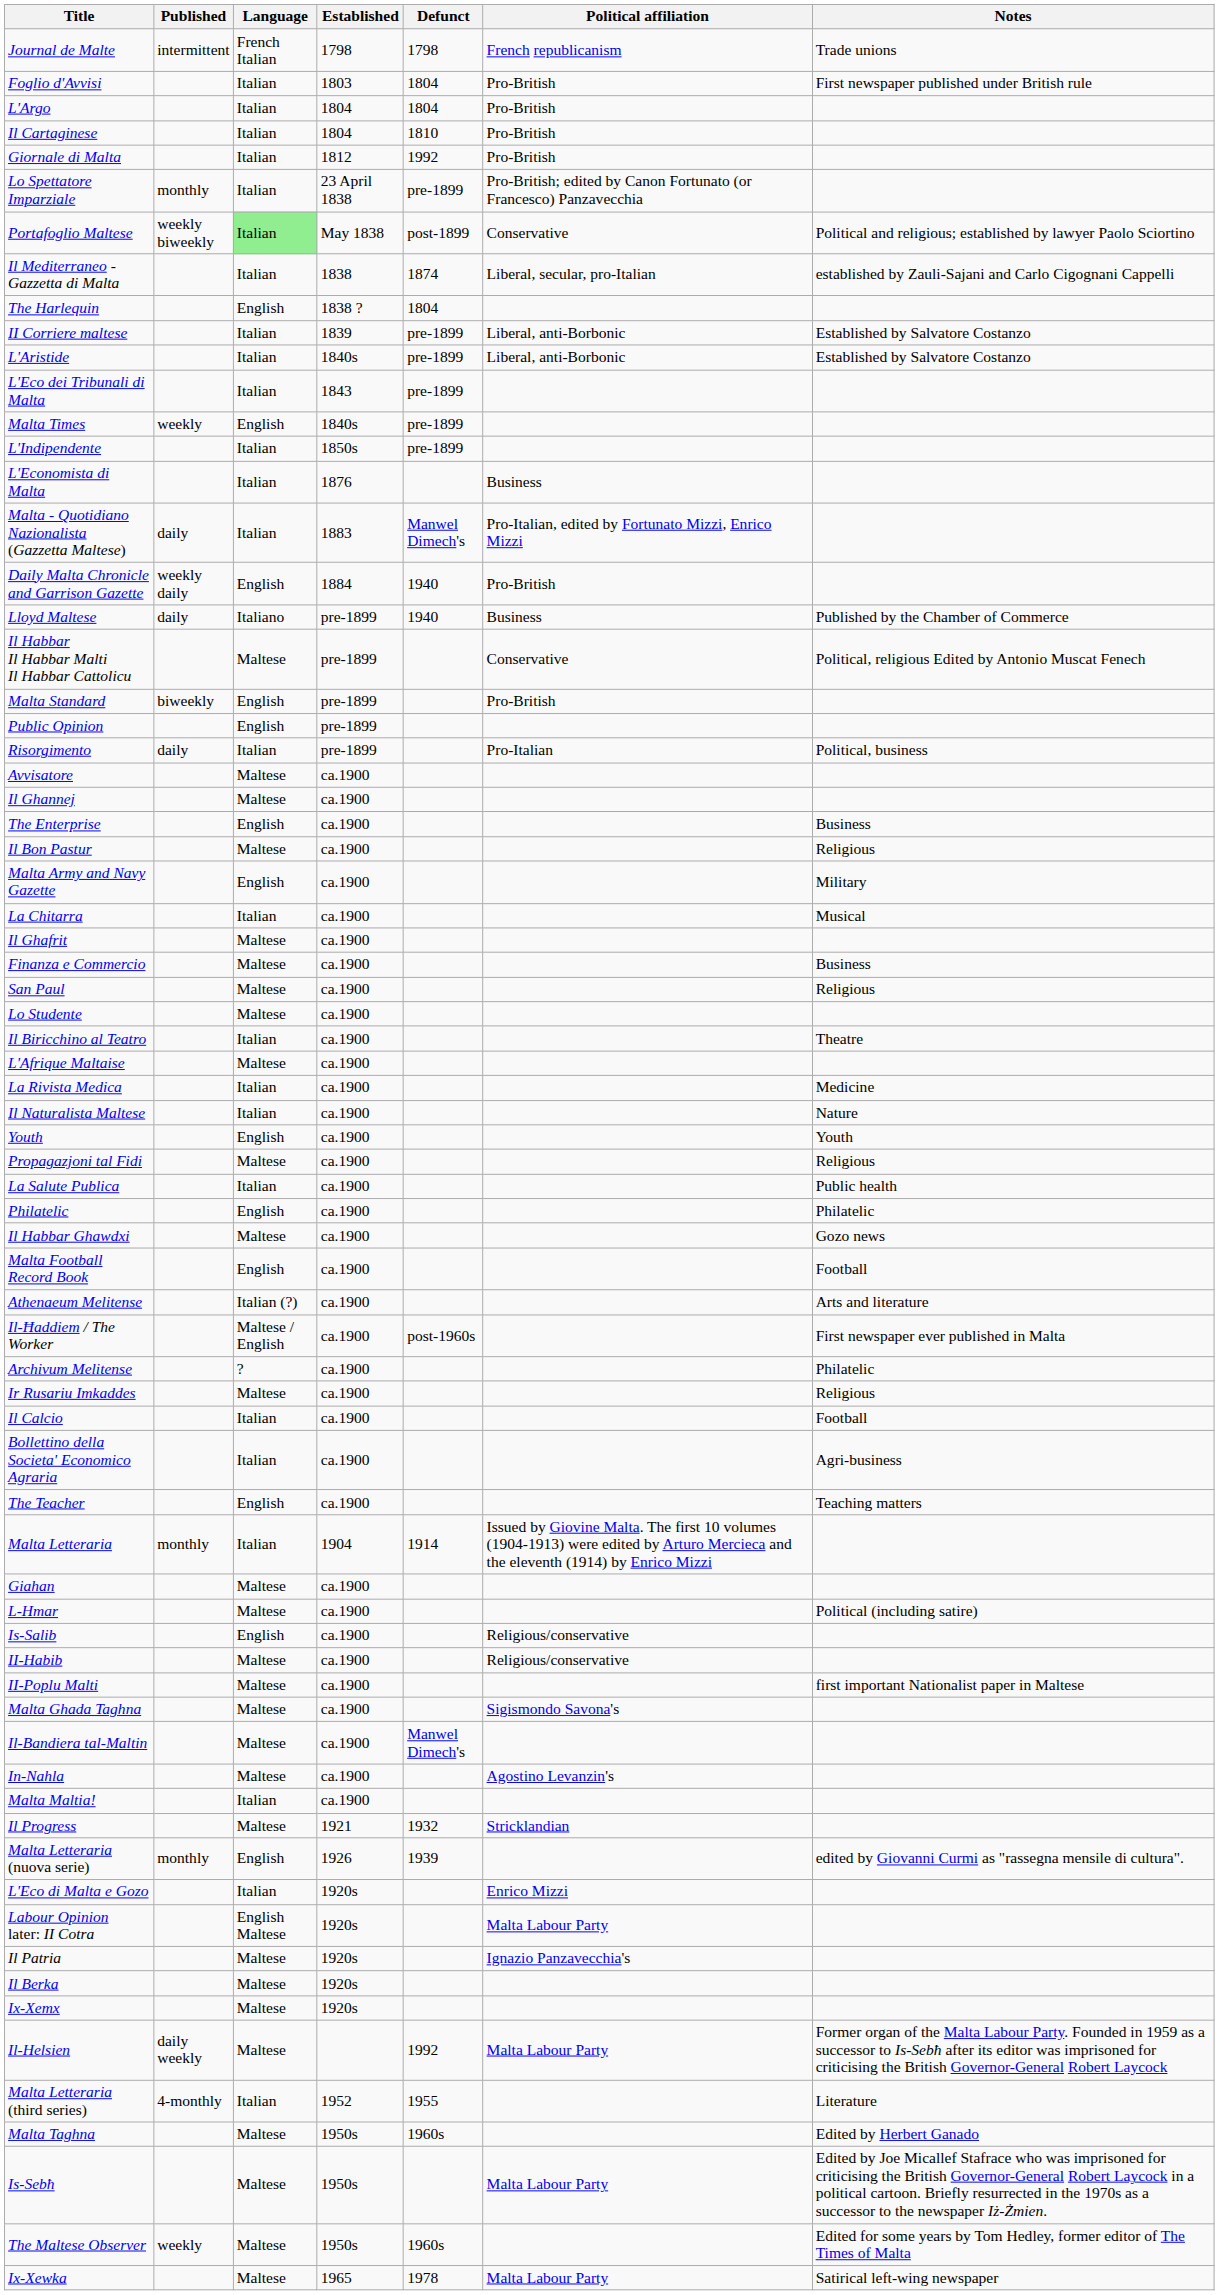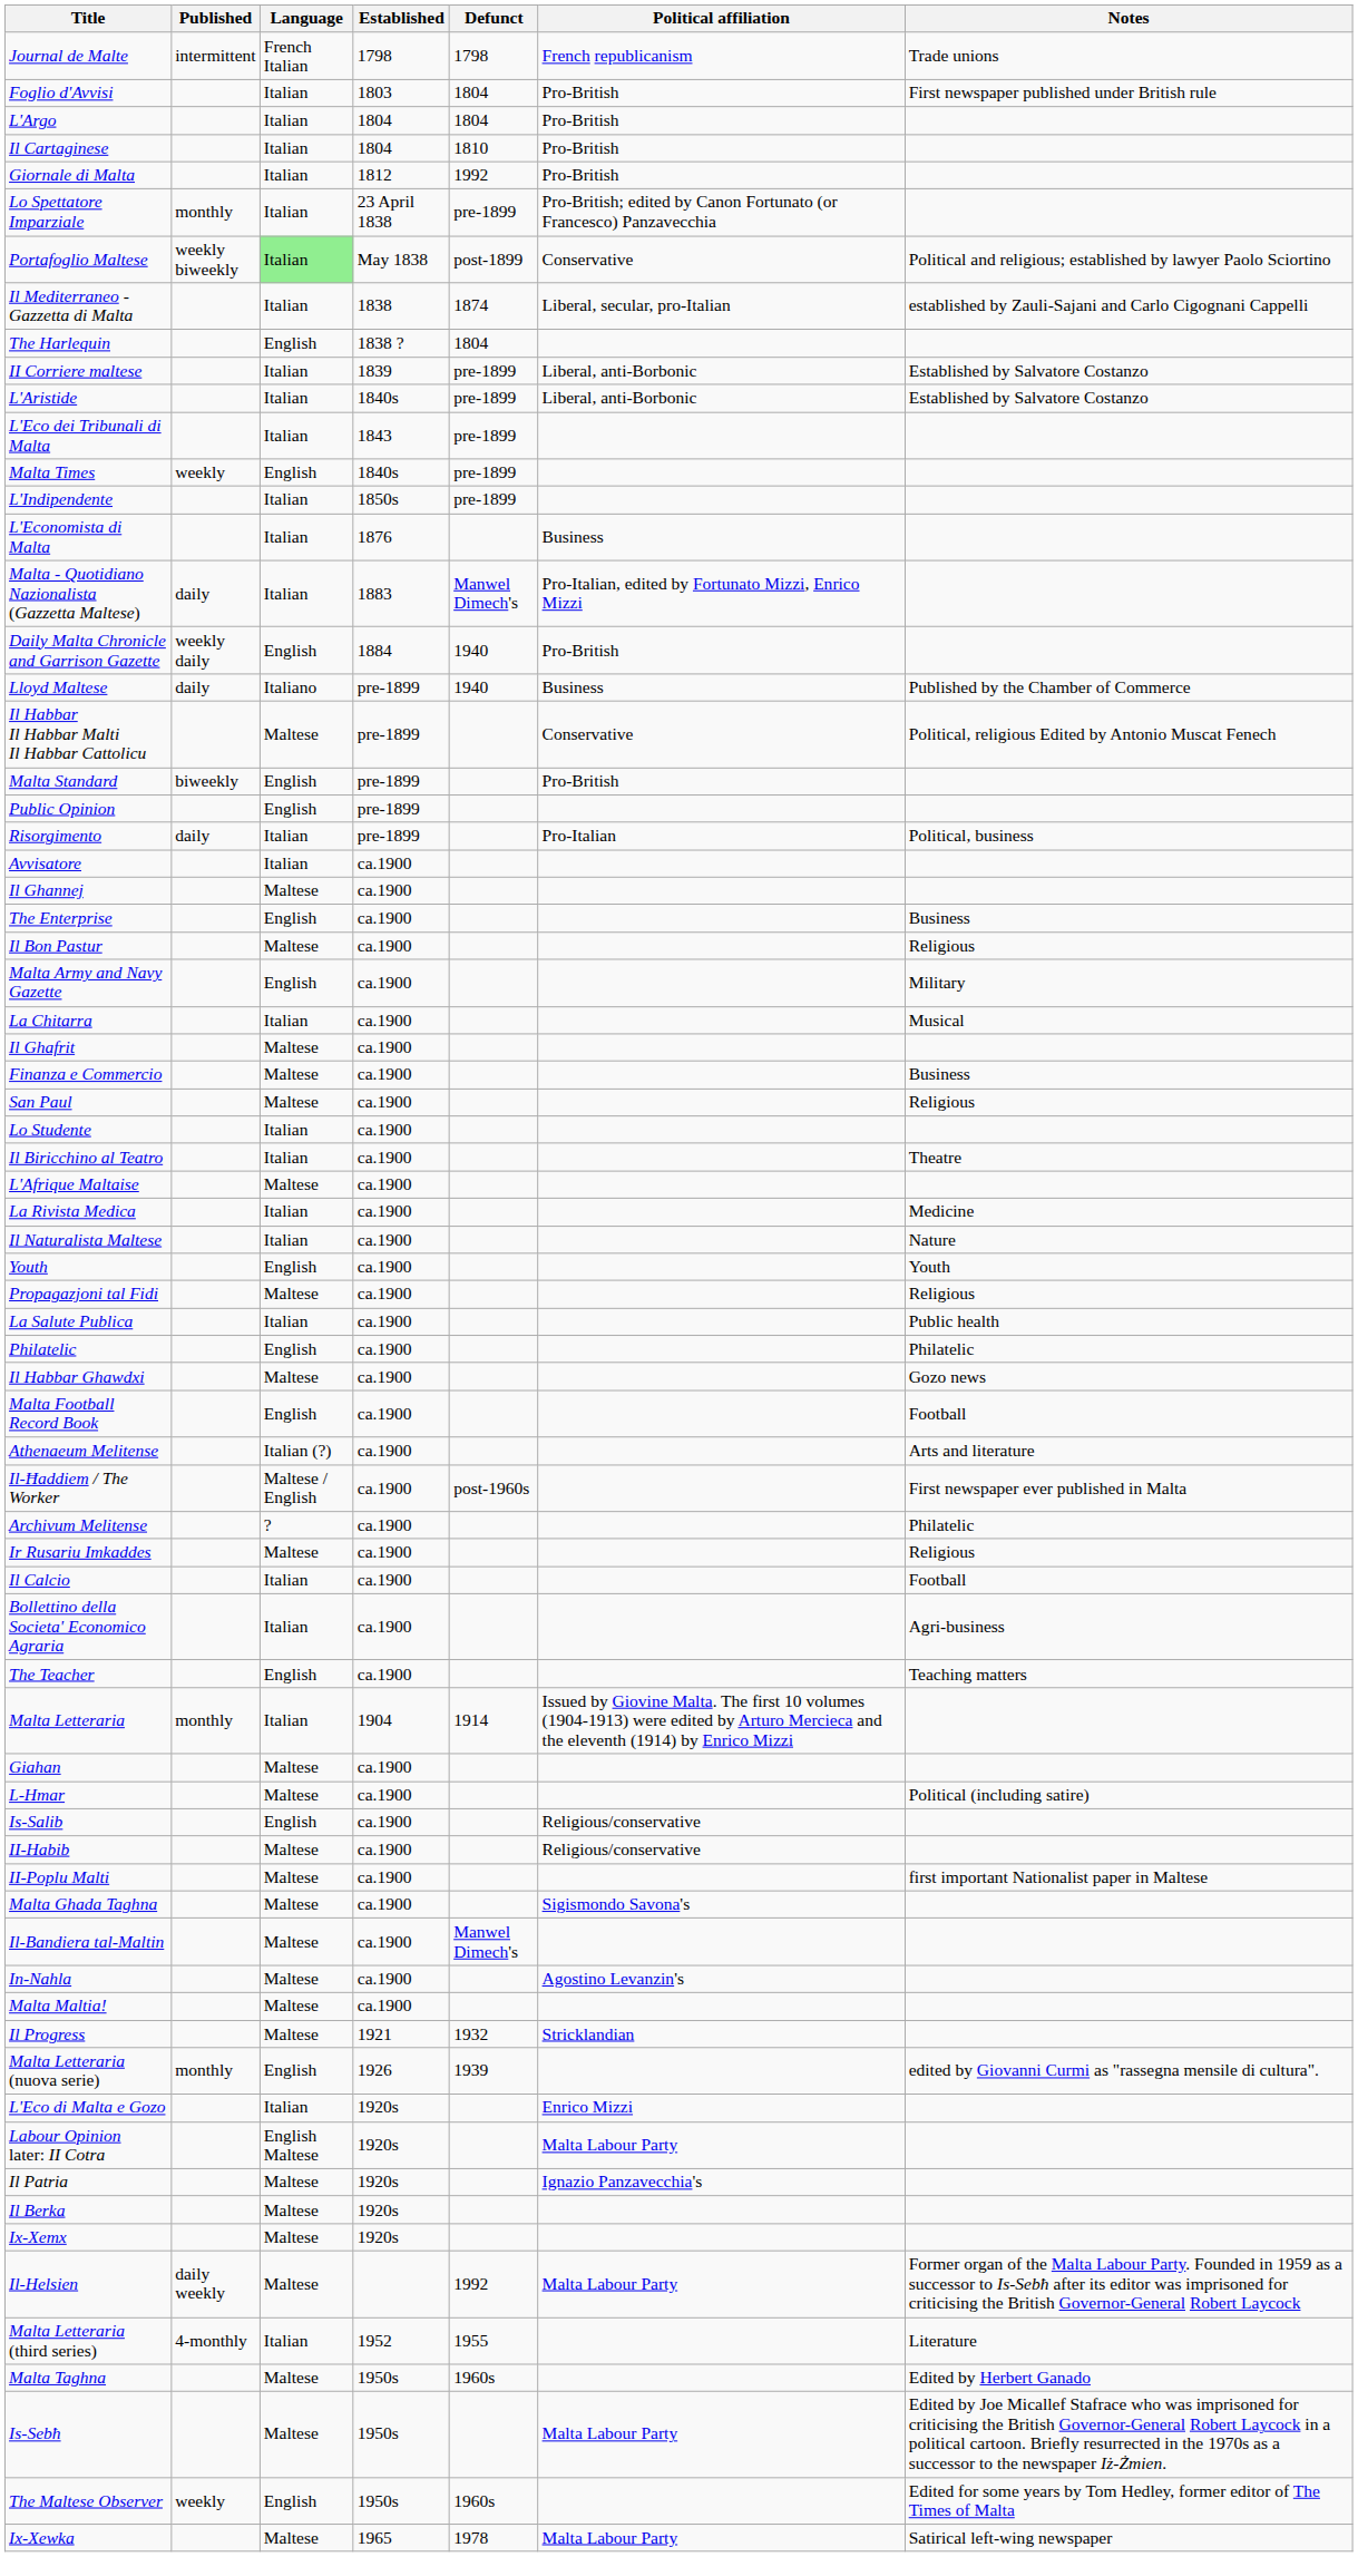Avvisatore | Language: Maltese -> Italian
Lo Studente | Language: Maltese -> Italian
Malta Maltia! | Language: Italian -> Maltese
The Maltese Observer | Language: Maltese -> English
